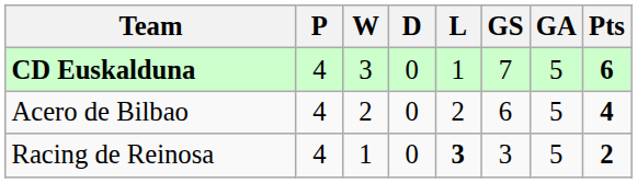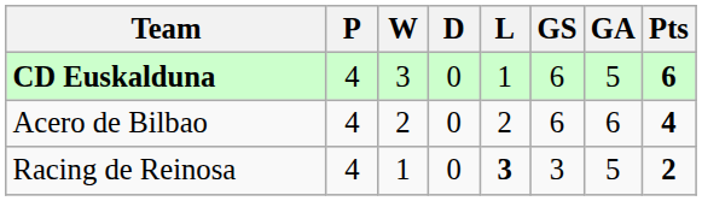CD Euskalduna | GS: 7 -> 6
Acero de Bilbao | GA: 5 -> 6
